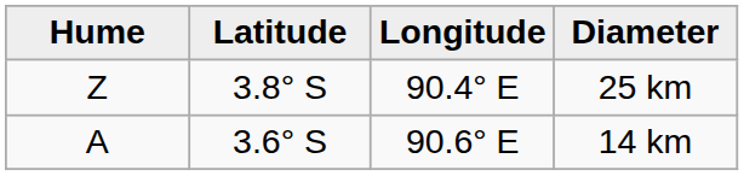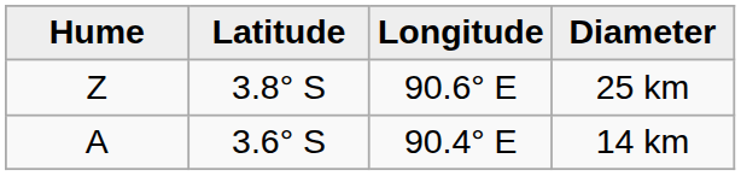25 km | Longitude: 90.4° E -> 90.6° E
14 km | Longitude: 90.6° E -> 90.4° E
